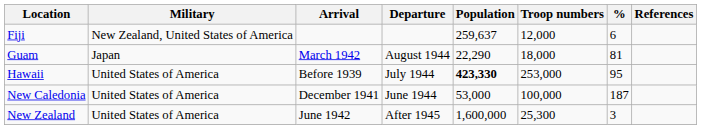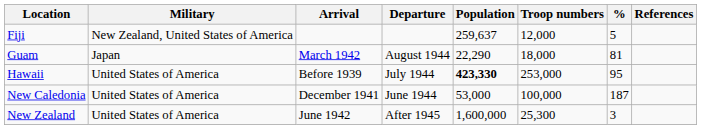Fiji | %: 6 -> 5
